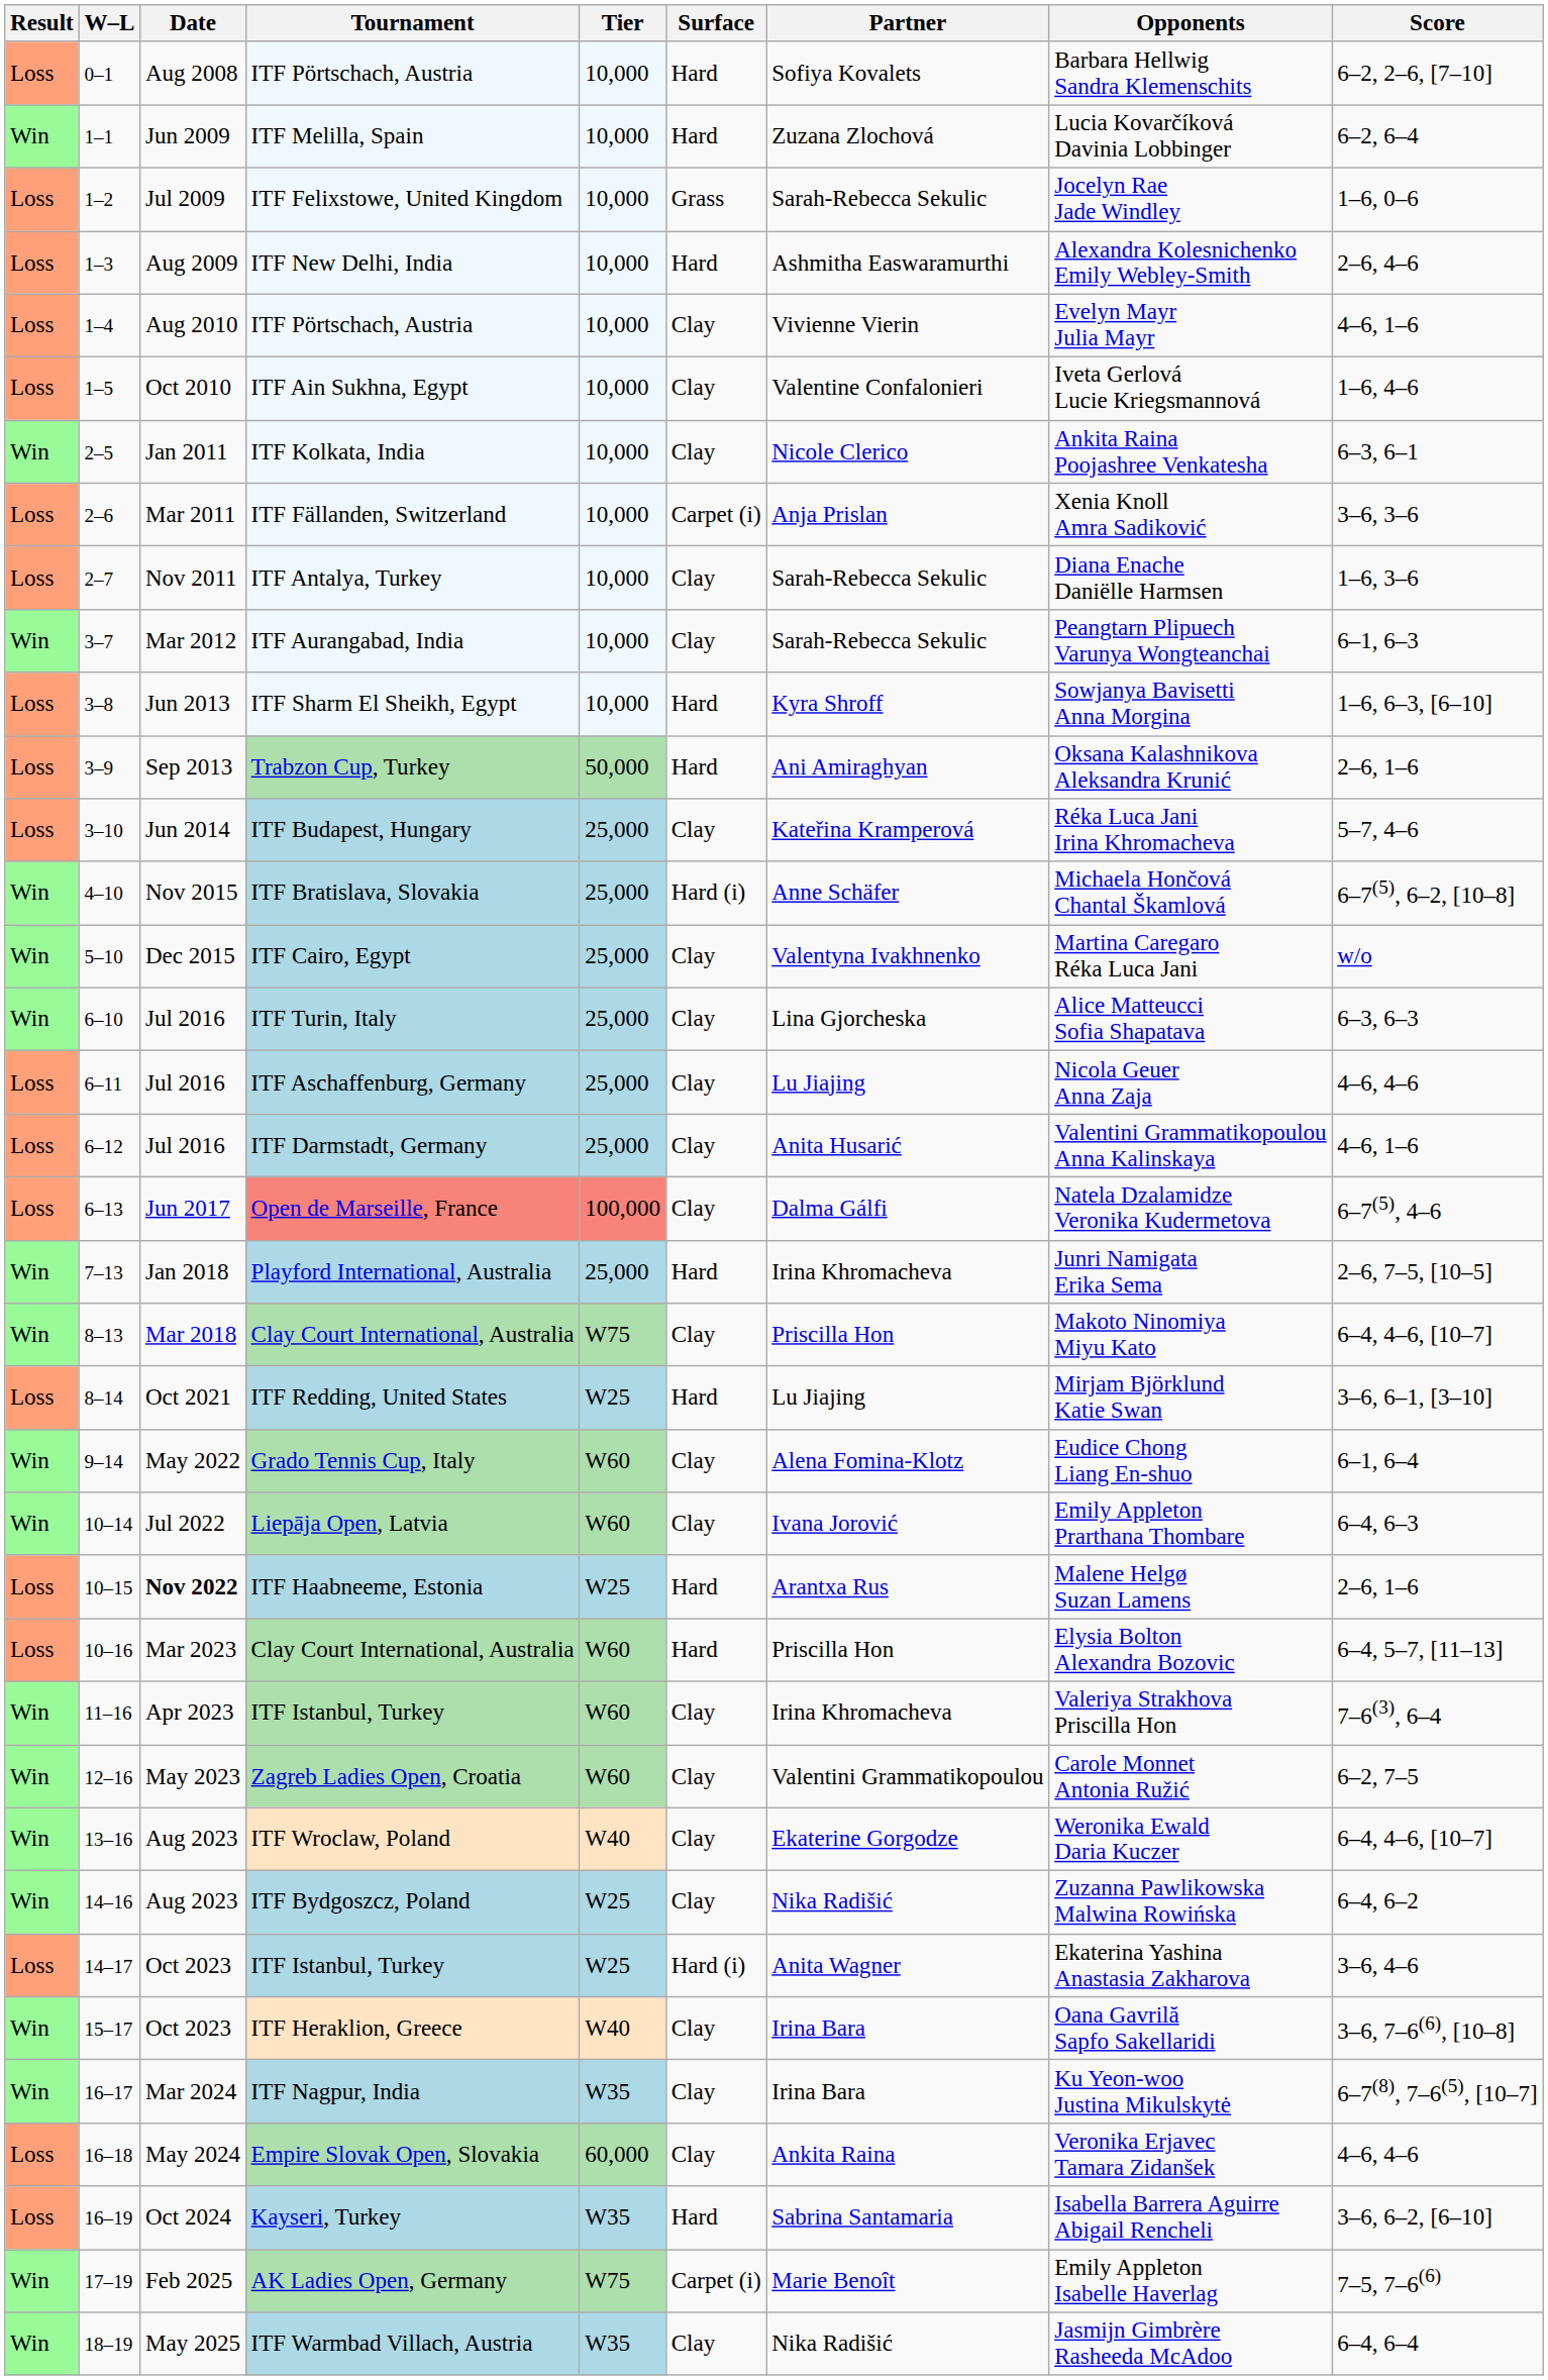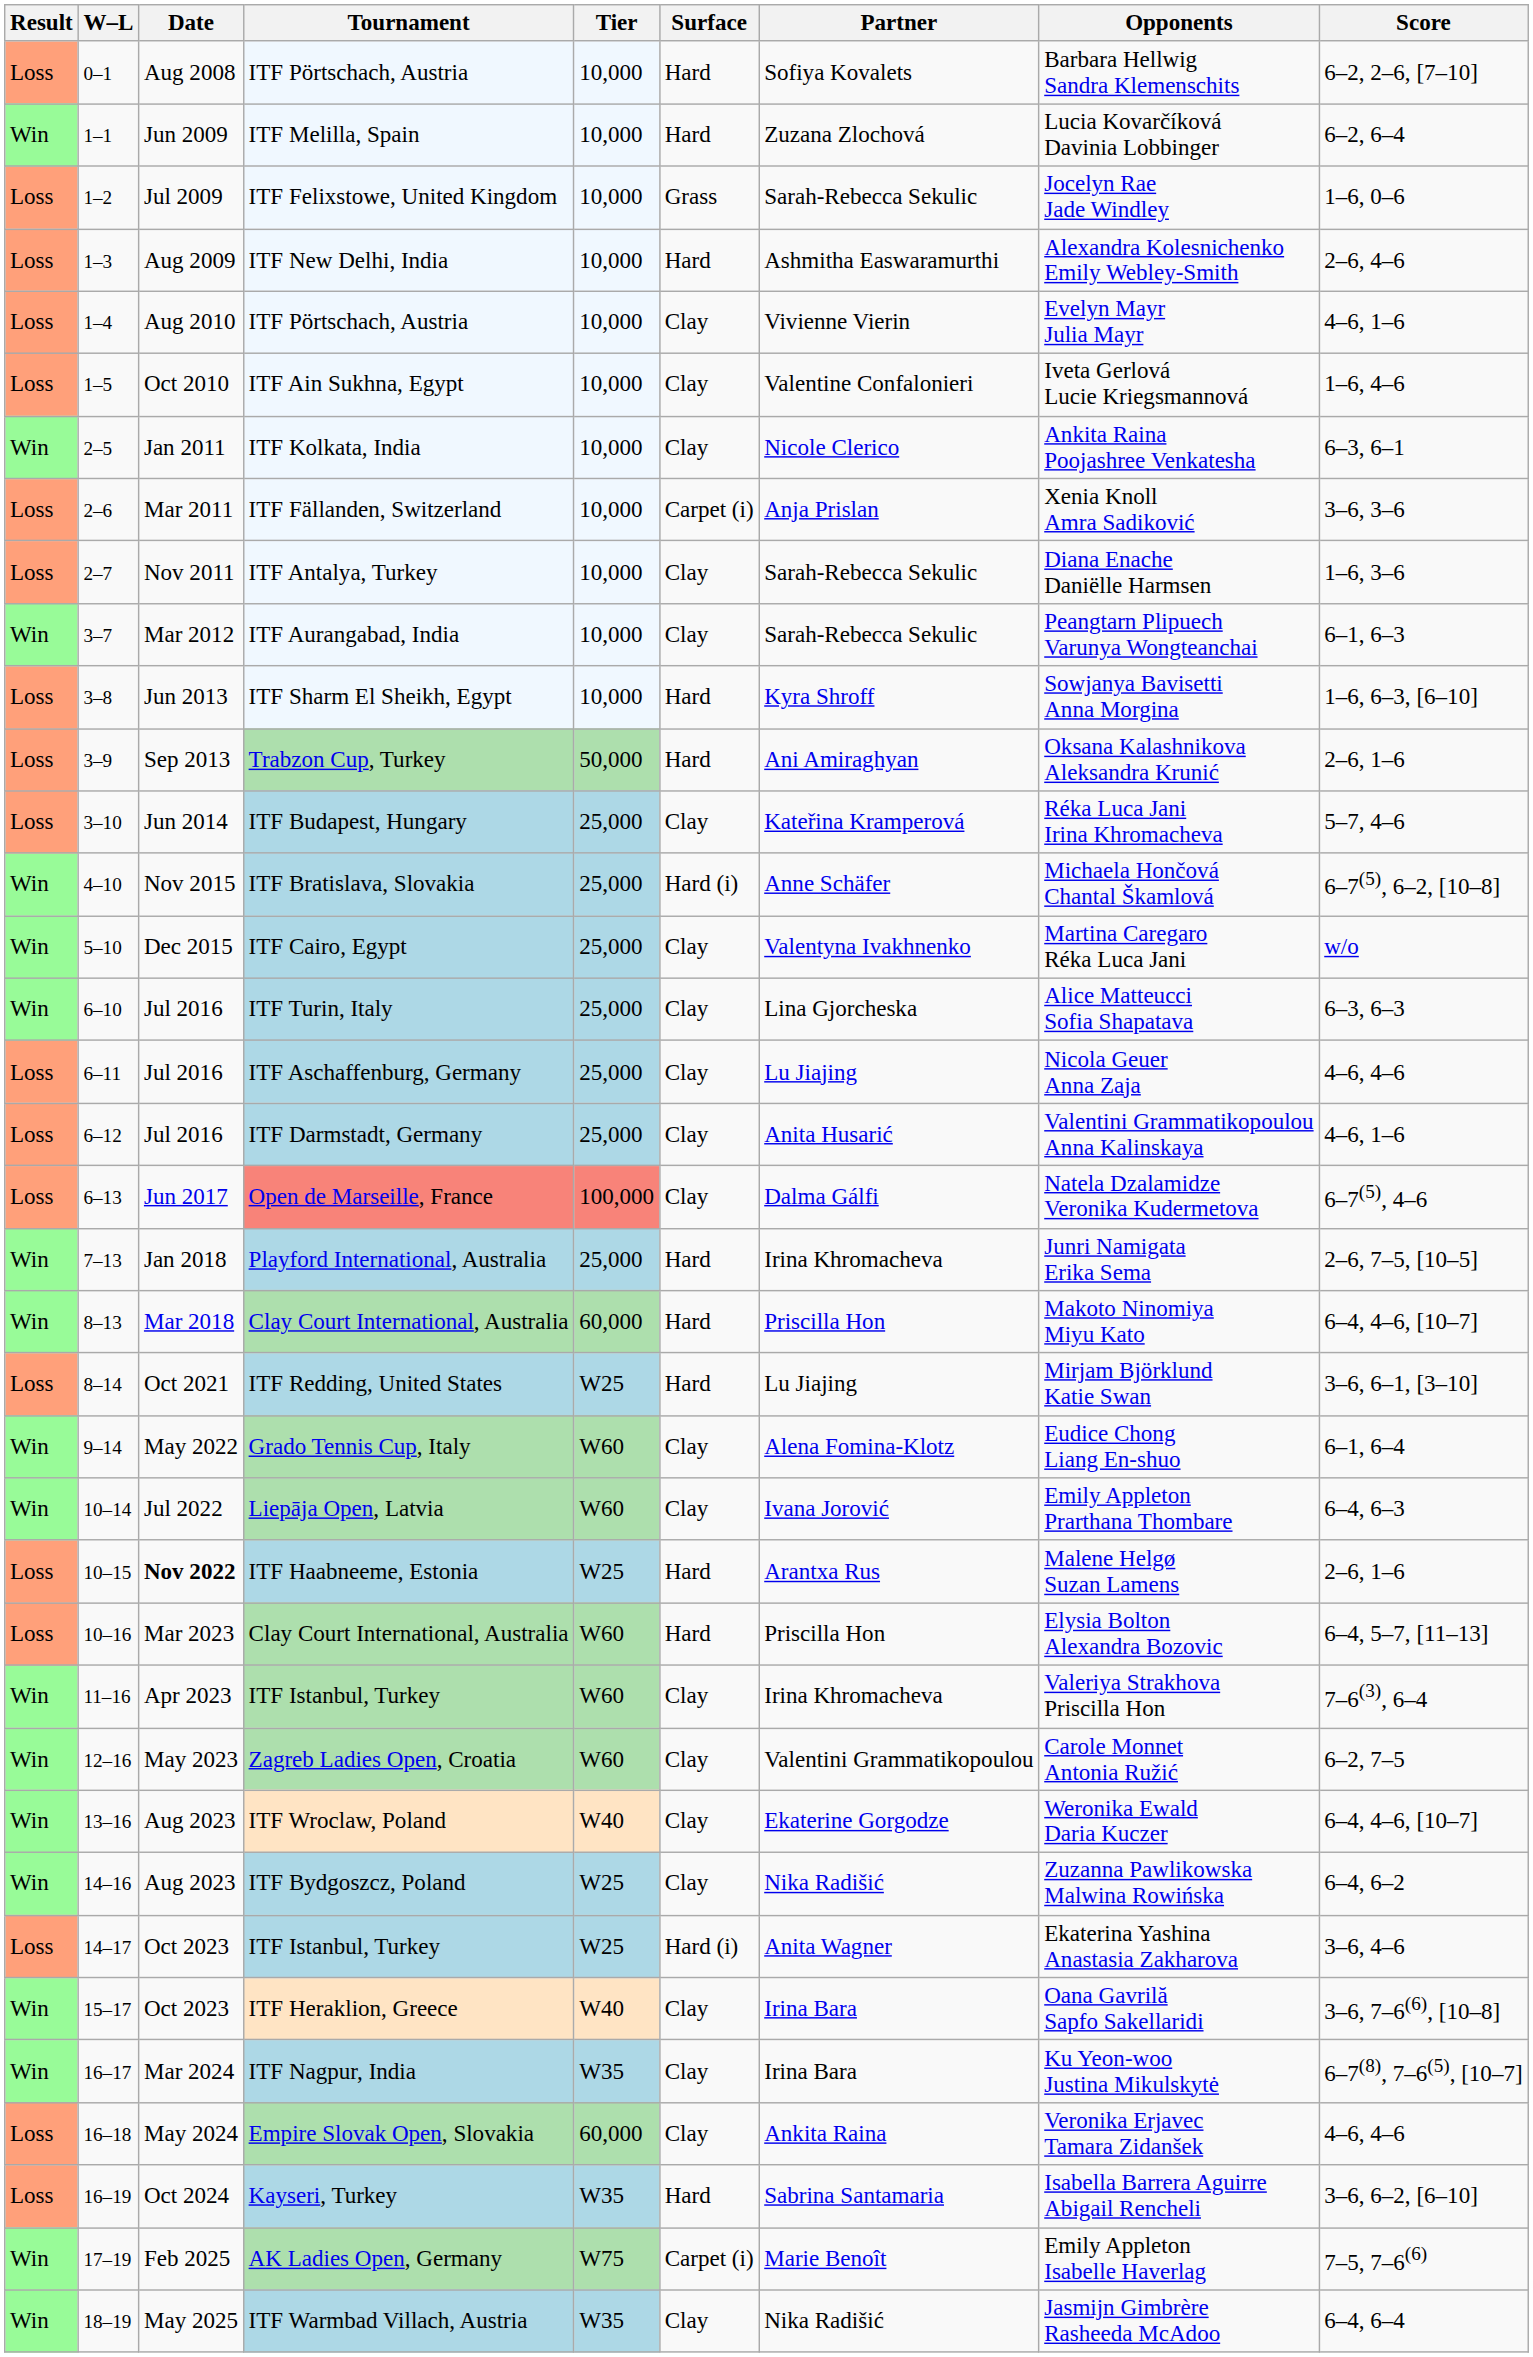8–13 / Clay Court International, Australia | Tier: W75 -> 60,000
8–13 / Clay Court International, Australia | Surface: Clay -> Hard
